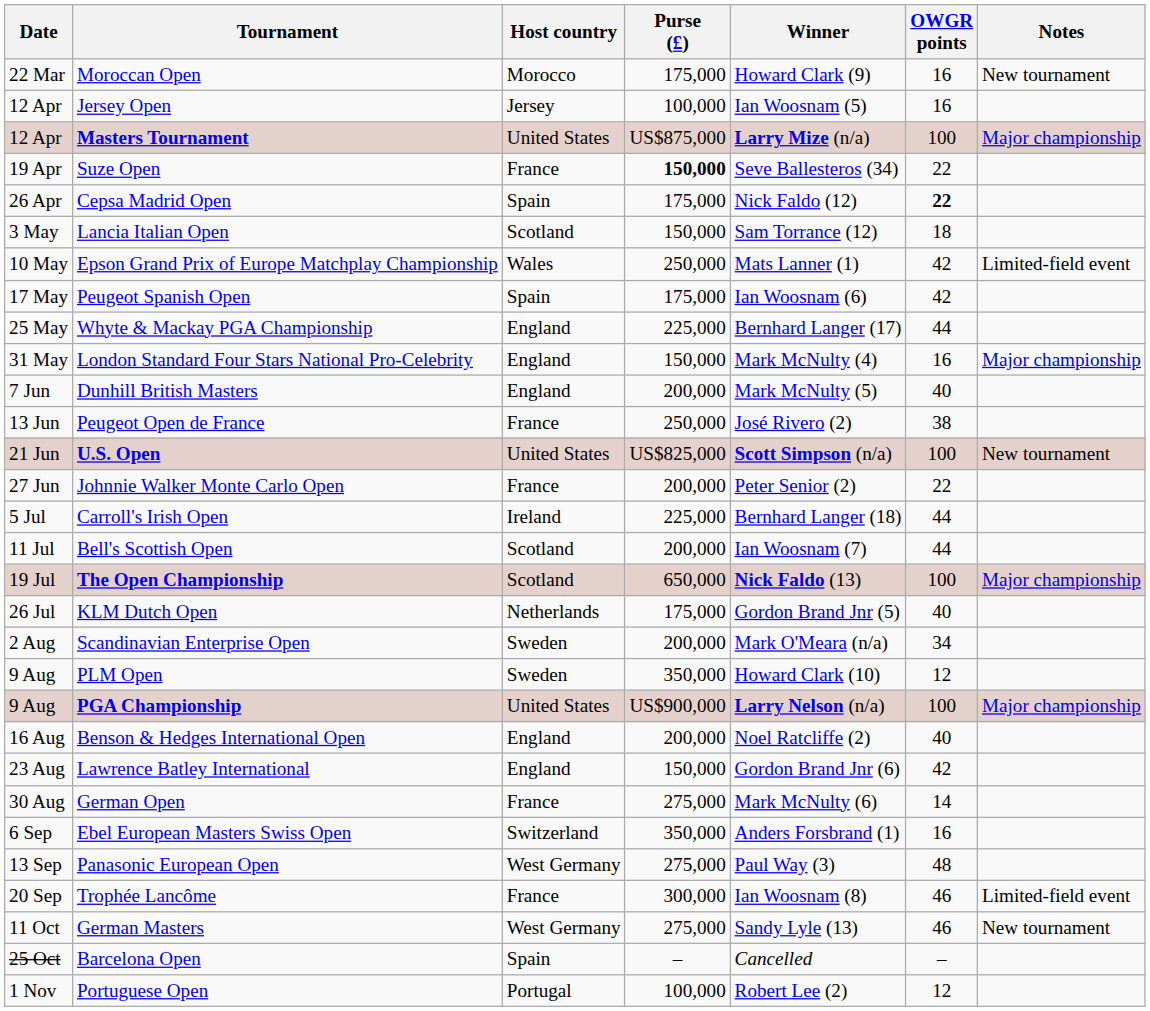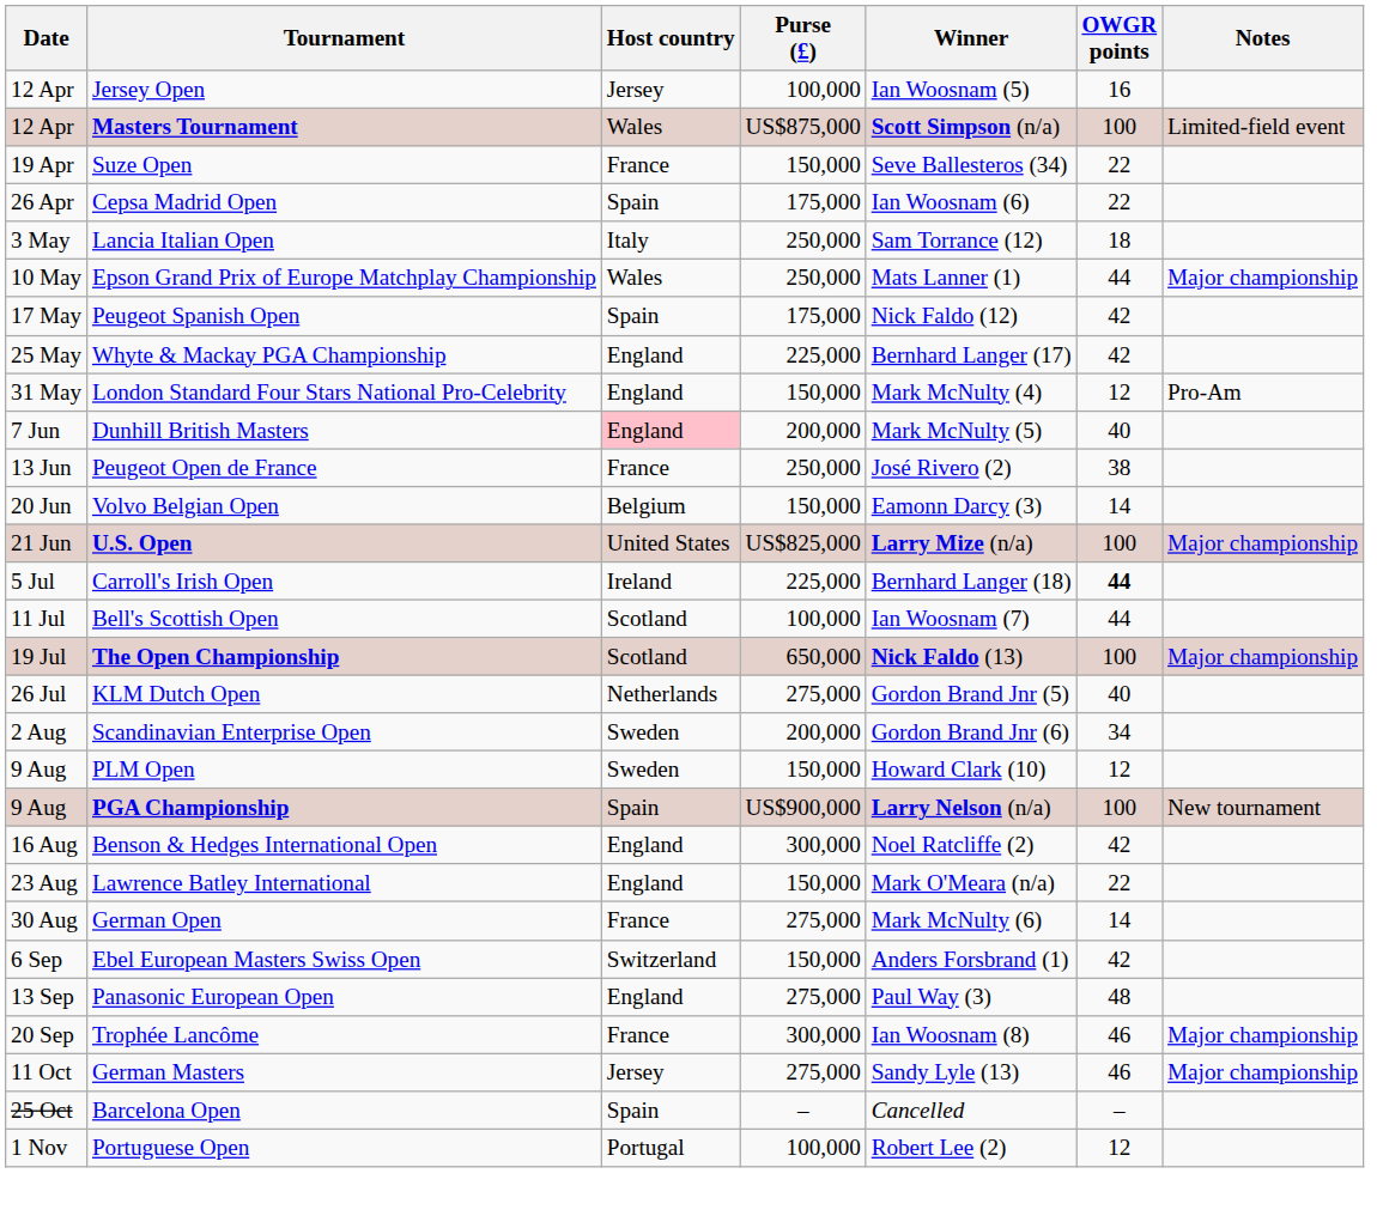- row: 22 Mar | Moroccan Open | Morocco | 175,000 | Howard Clark (9) | 16 | New tournament
Masters Tournament | Host country: United States -> Wales
Masters Tournament | Winner: Larry Mize (n/a) -> Scott Simpson (n/a)
Masters Tournament | Notes: Major championship -> Limited-field event
Suze Open | Purse (£): bold -> normal
Cepsa Madrid Open | Winner: Nick Faldo (12) -> Ian Woosnam (6)
Cepsa Madrid Open | OWGR points: bold -> normal
Lancia Italian Open | Host country: Scotland -> Italy
Lancia Italian Open | Purse (£): 150,000 -> 250,000
Epson Grand Prix of Europe Matchplay Championship | OWGR points: 42 -> 44
Epson Grand Prix of Europe Matchplay Championship | Notes: Limited-field event -> Major championship
Peugeot Spanish Open | Winner: Ian Woosnam (6) -> Nick Faldo (12)
Whyte & Mackay PGA Championship | OWGR points: 44 -> 42
London Standard Four Stars National Pro-Celebrity | OWGR points: 16 -> 12
London Standard Four Stars National Pro-Celebrity | Notes: Major championship -> Pro-Am
Dunhill British Masters | Host country: no background -> pink background
+ row: 20 Jun | Volvo Belgian Open | Belgium | 150,000 | Eamonn Darcy (3) | 14
U.S. Open | Winner: Scott Simpson (n/a) -> Larry Mize (n/a)
U.S. Open | Notes: New tournament -> Major championship
- row: 27 Jun | Johnnie Walker Monte Carlo Open | France | 200,000 | Peter Senior (2) | 22
Carroll's Irish Open | OWGR points: normal -> bold
Bell's Scottish Open | Purse (£): 200,000 -> 100,000
KLM Dutch Open | Purse (£): 175,000 -> 275,000
Scandinavian Enterprise Open | Winner: Mark O'Meara (n/a) -> Gordon Brand Jnr (6)
PLM Open | Purse (£): 350,000 -> 150,000
PGA Championship | Host country: United States -> Spain
PGA Championship | Notes: Major championship -> New tournament
Benson & Hedges International Open | Purse (£): 200,000 -> 300,000
Benson & Hedges International Open | OWGR points: 40 -> 42
Lawrence Batley International | Winner: Gordon Brand Jnr (6) -> Mark O'Meara (n/a)
Lawrence Batley International | OWGR points: 42 -> 22
Ebel European Masters Swiss Open | Purse (£): 350,000 -> 150,000
Ebel European Masters Swiss Open | OWGR points: 16 -> 42
Panasonic European Open | Host country: West Germany -> England
Trophée Lancôme | Notes: Limited-field event -> Major championship
German Masters | Host country: West Germany -> Jersey
German Masters | Notes: New tournament -> Major championship
